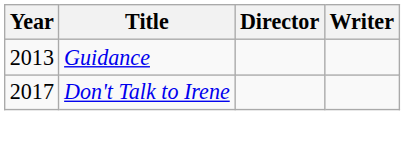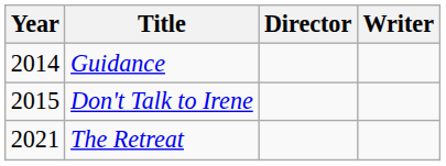Guidance | Year: 2013 -> 2014
Don't Talk to Irene | Year: 2017 -> 2015
+ row: 2021 | The Retreat
